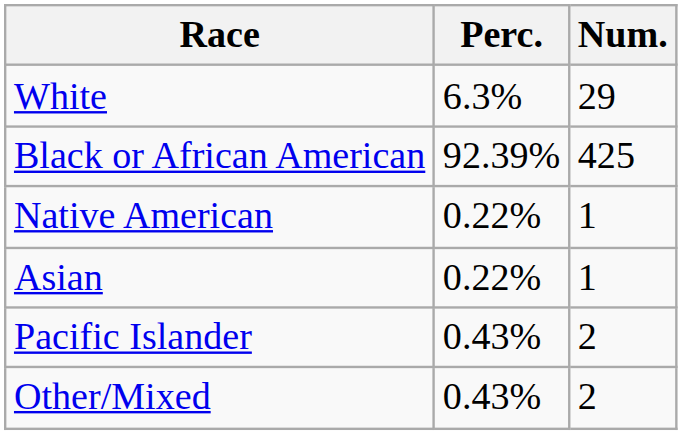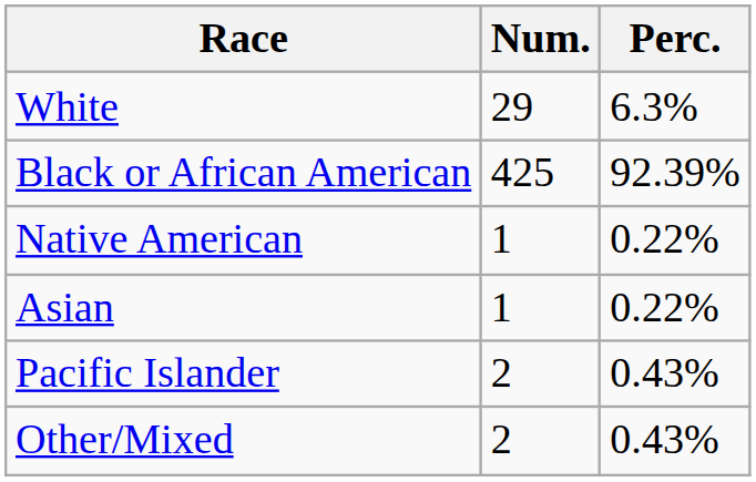columns swapped: Num. <-> Perc.
